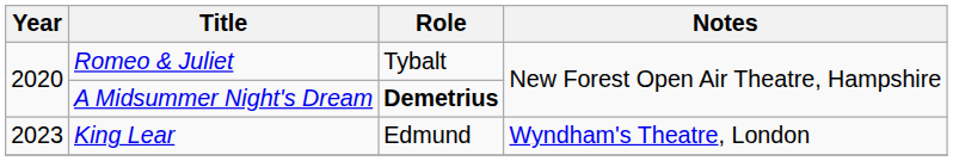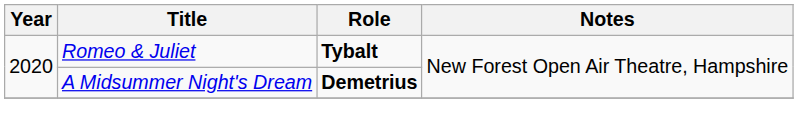Romeo & Juliet | Role: normal -> bold
- row: 2023 | King Lear | Edmund | Wyndham's Theatre, London
